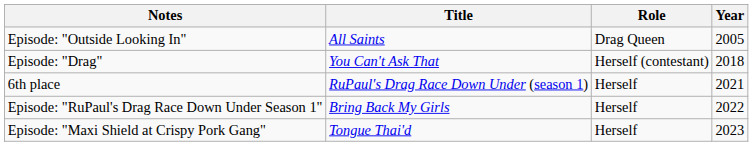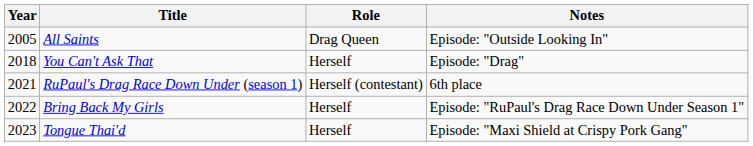columns swapped: Year <-> Notes
You Can't Ask That | Role: Herself (contestant) -> Herself
RuPaul's Drag Race Down Under (season 1) | Role: Herself -> Herself (contestant)
